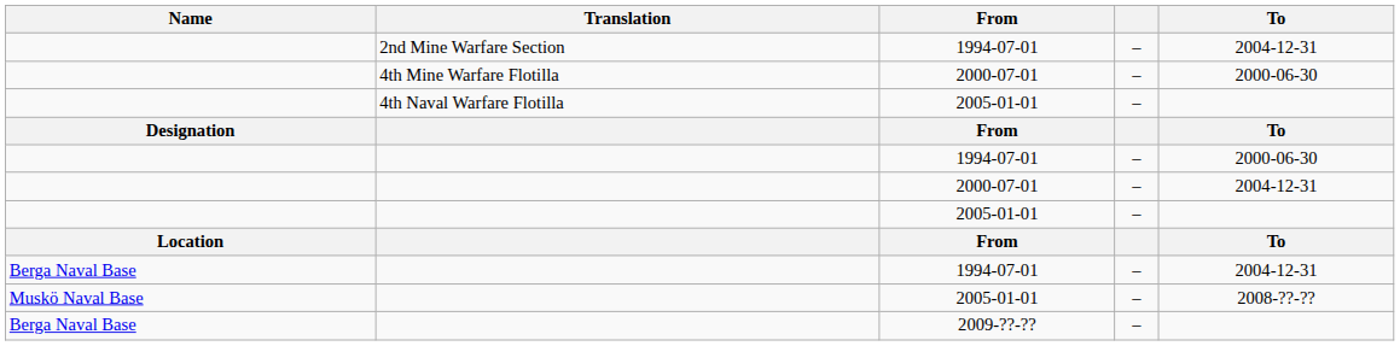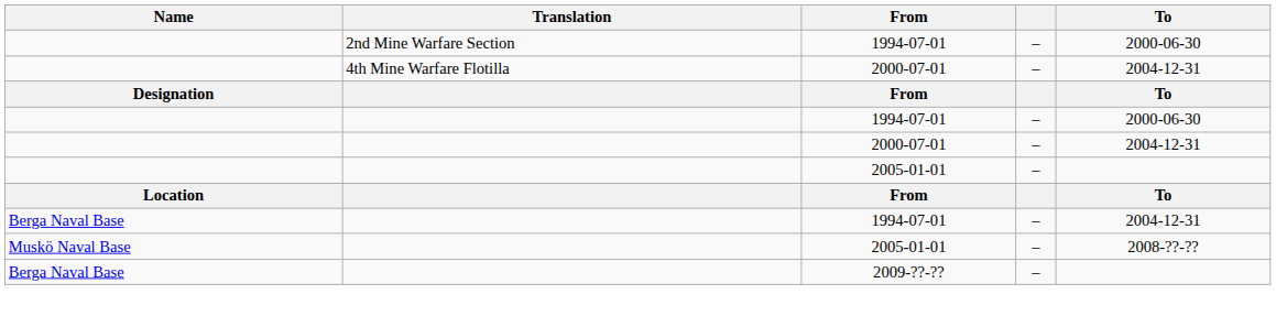2nd Mine Warfare Section | To: 2004-12-31 -> 2000-06-30
4th Mine Warfare Flotilla | To: 2000-06-30 -> 2004-12-31
- row: 4th Naval Warfare Flotilla | 2005-01-01 | –
